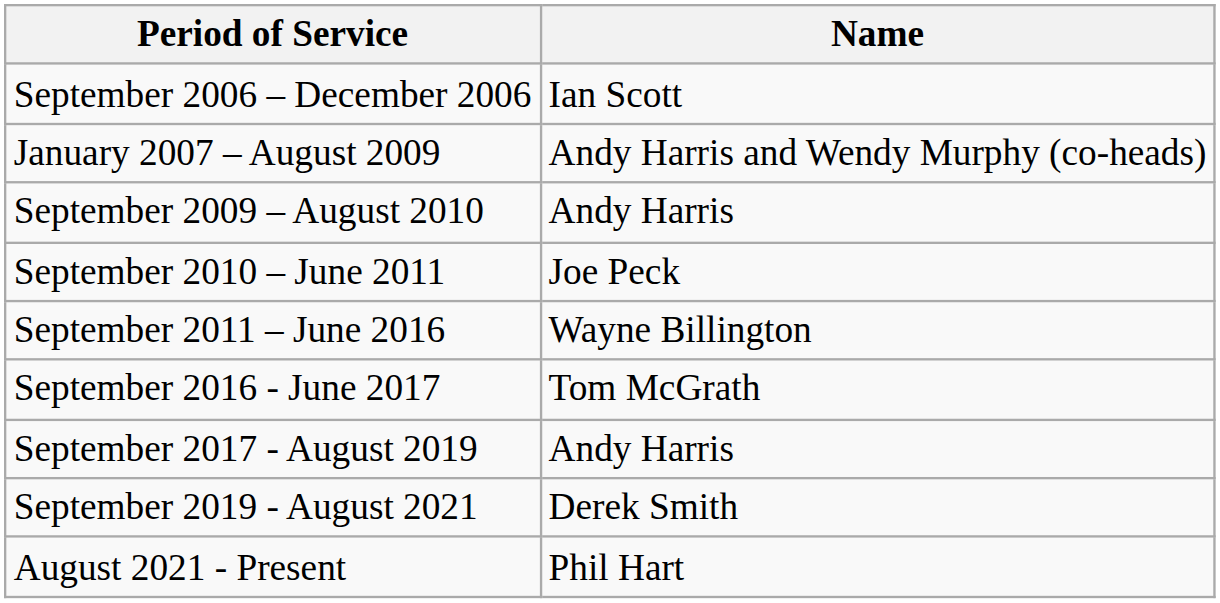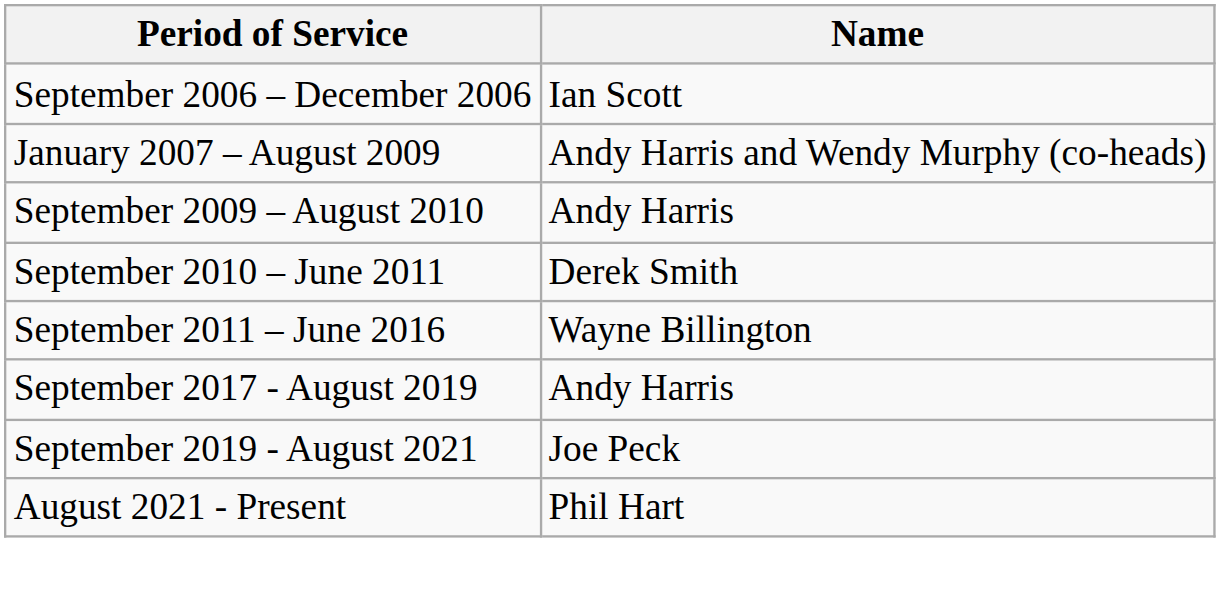September 2010 – June 2011 | Name: Joe Peck -> Derek Smith
- row: September 2016 - June 2017 | Tom McGrath
September 2019 - August 2021 | Name: Derek Smith -> Joe Peck
